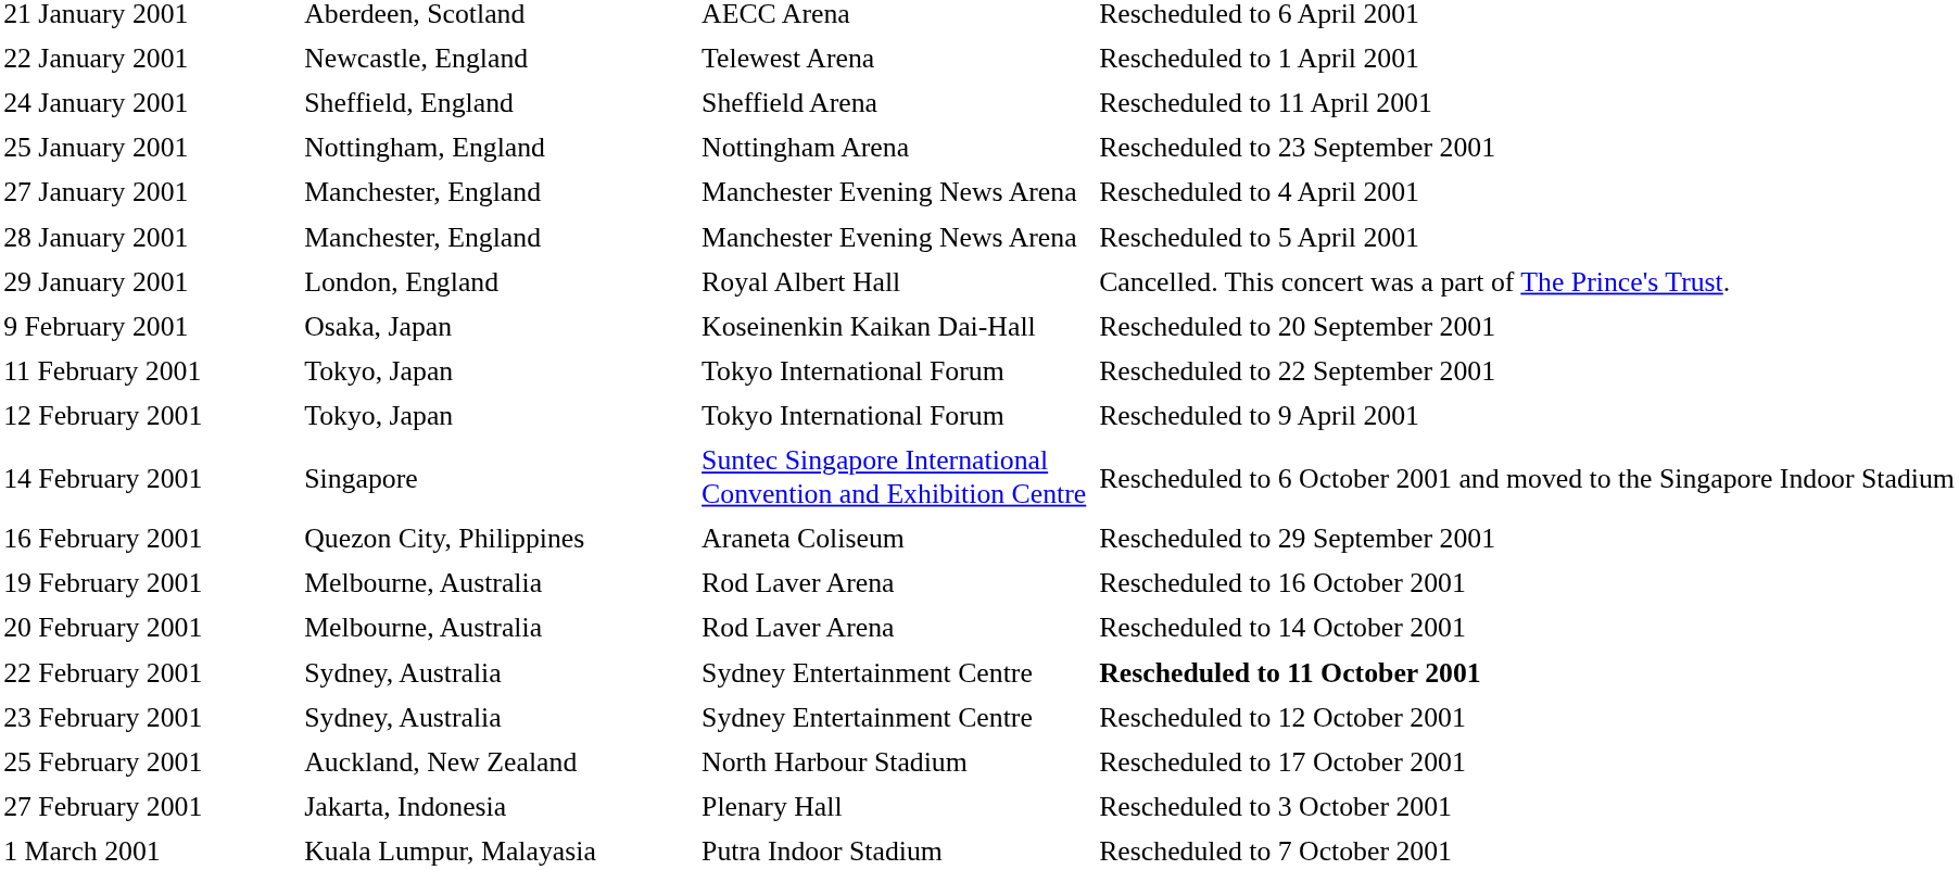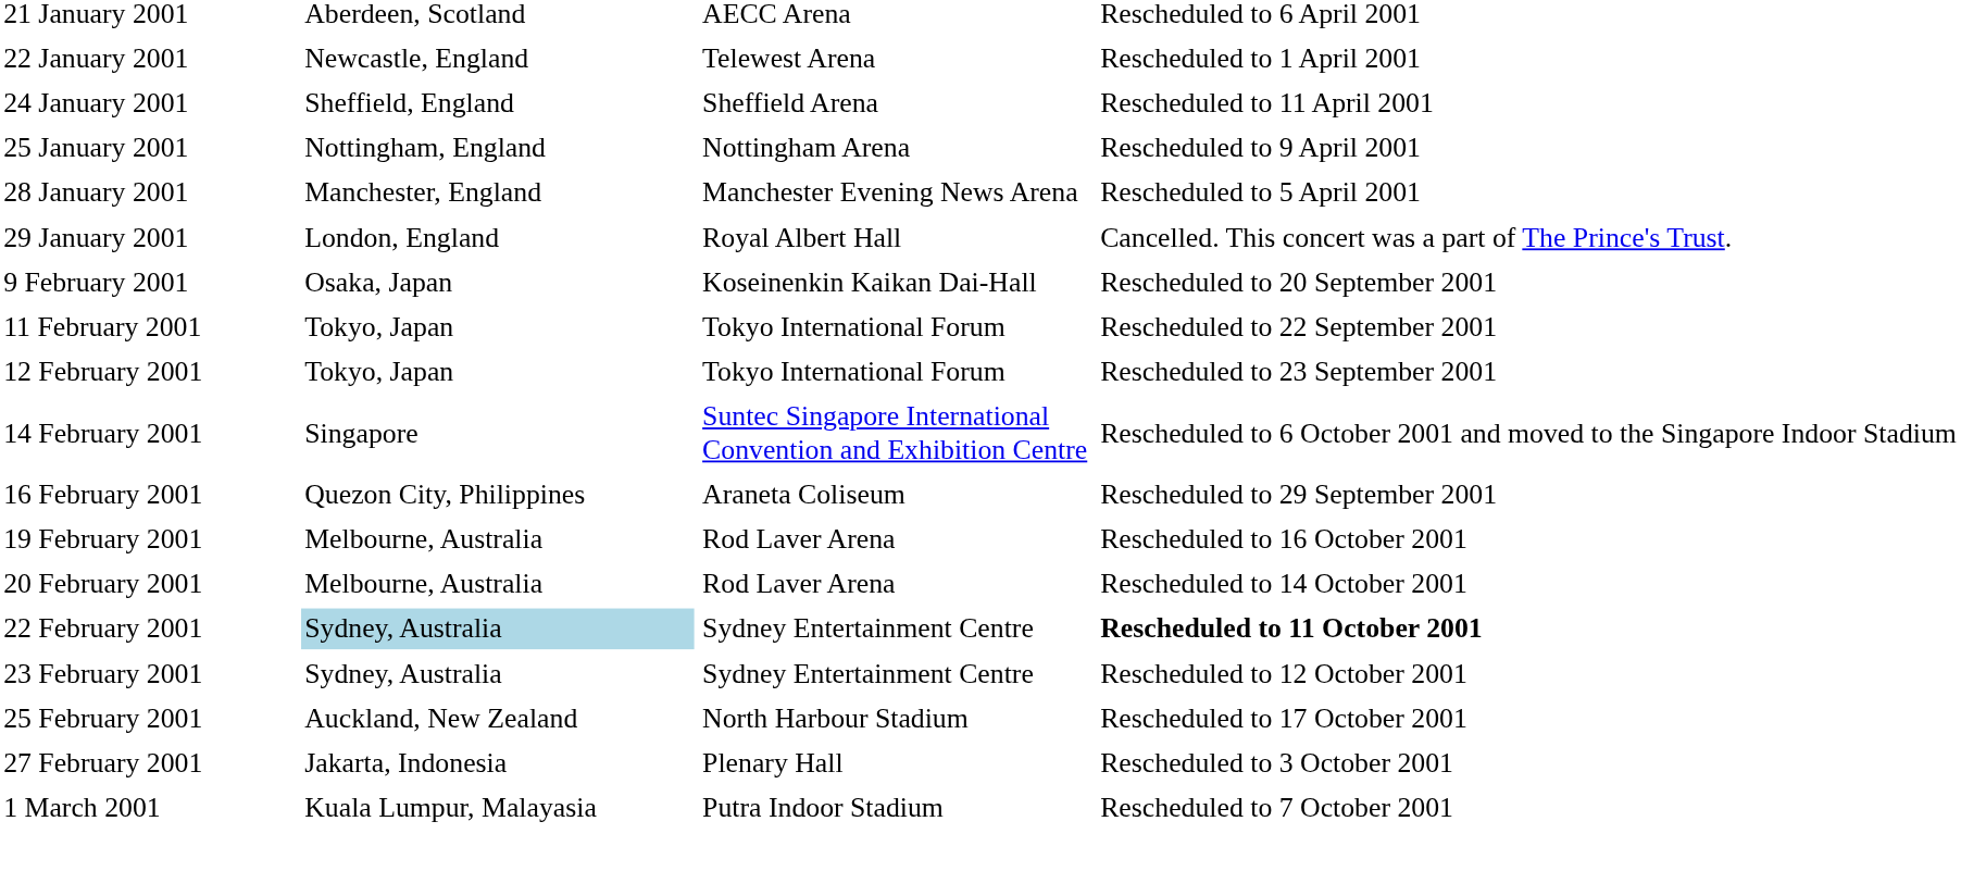25 January 2001 | column 4: Rescheduled to 23 September 2001 -> Rescheduled to 9 April 2001
- row: 27 January 2001 | Manchester, England | Manchester Evening News Arena | Rescheduled to 4 April 2001
12 February 2001 | column 4: Rescheduled to 9 April 2001 -> Rescheduled to 23 September 2001
22 February 2001 | column 2: no background -> lightblue background
